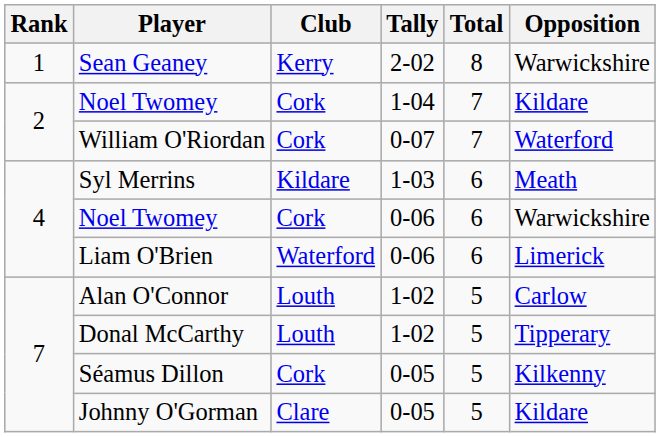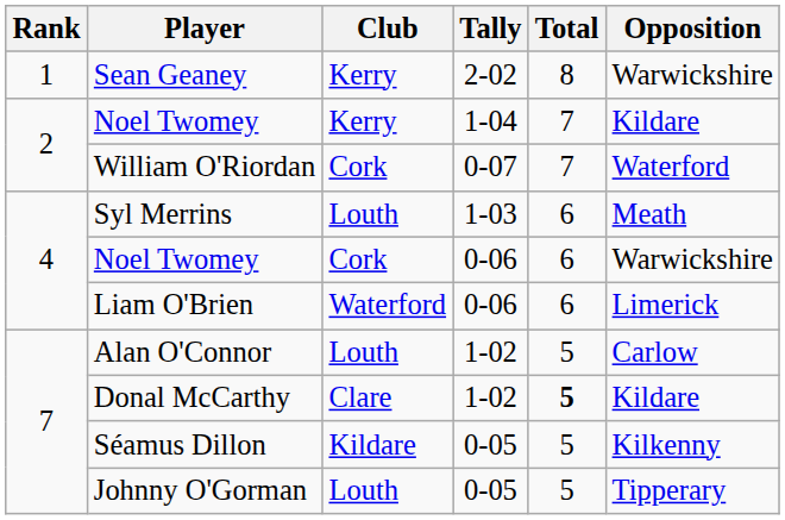Noel Twomey / 1-04 | Club: Cork -> Kerry
Syl Merrins | Club: Kildare -> Louth
Donal McCarthy | Club: Louth -> Clare
Donal McCarthy | Total: normal -> bold
Donal McCarthy | Opposition: Tipperary -> Kildare
Séamus Dillon | Club: Cork -> Kildare
Johnny O'Gorman | Club: Clare -> Louth
Johnny O'Gorman | Opposition: Kildare -> Tipperary
